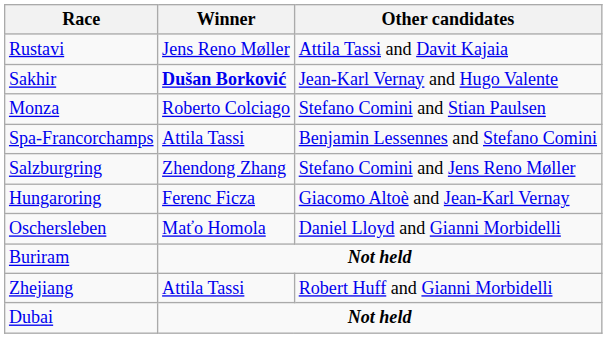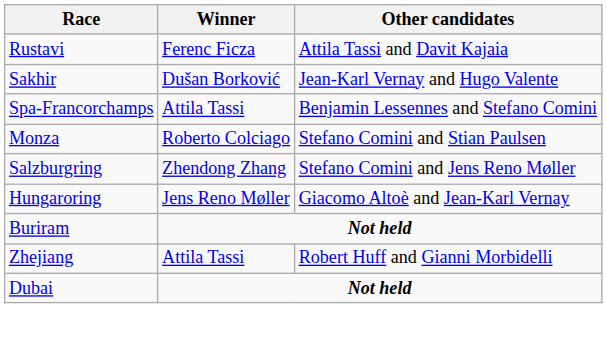Rustavi | Winner: Jens Reno Møller -> Ferenc Ficza
Sakhir | Winner: bold -> normal
rows swapped: Spa-Francorchamps <-> Monza
Hungaroring | Winner: Ferenc Ficza -> Jens Reno Møller
- row: Oschersleben | Maťo Homola | Daniel Lloyd and Gianni Morbidelli
